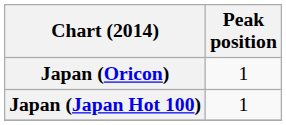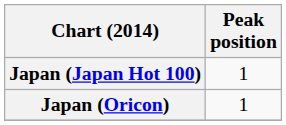rows swapped: Japan (Japan Hot 100) <-> Japan (Oricon)
